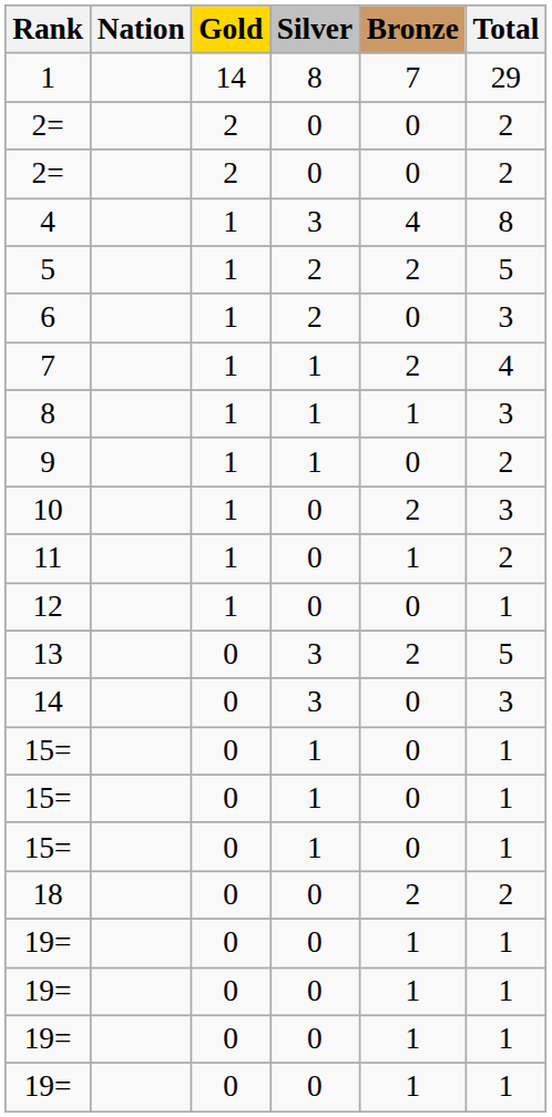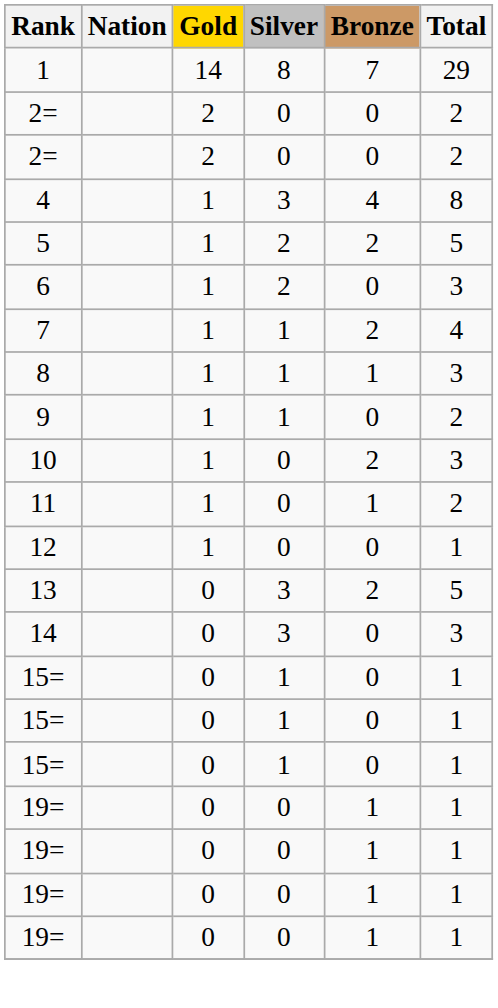- row: 18 | 0 | 0 | 2 | 2
